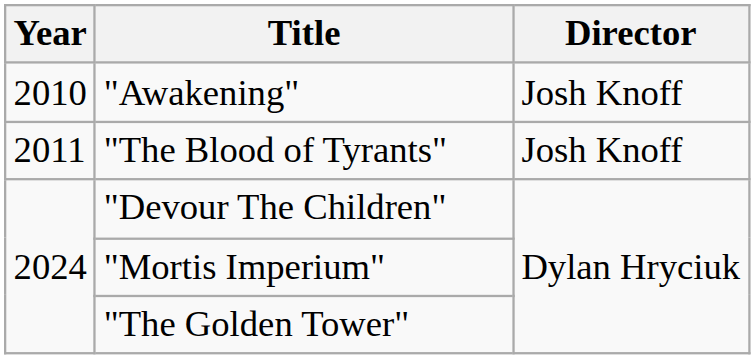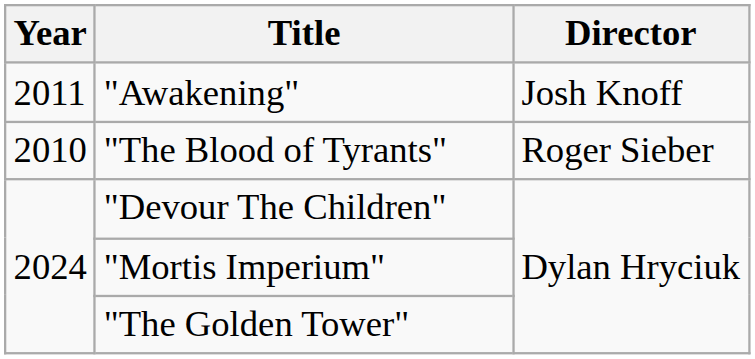"Awakening" | Year: 2010 -> 2011
"The Blood of Tyrants" | Year: 2011 -> 2010
"The Blood of Tyrants" | Director: Josh Knoff -> Roger Sieber
